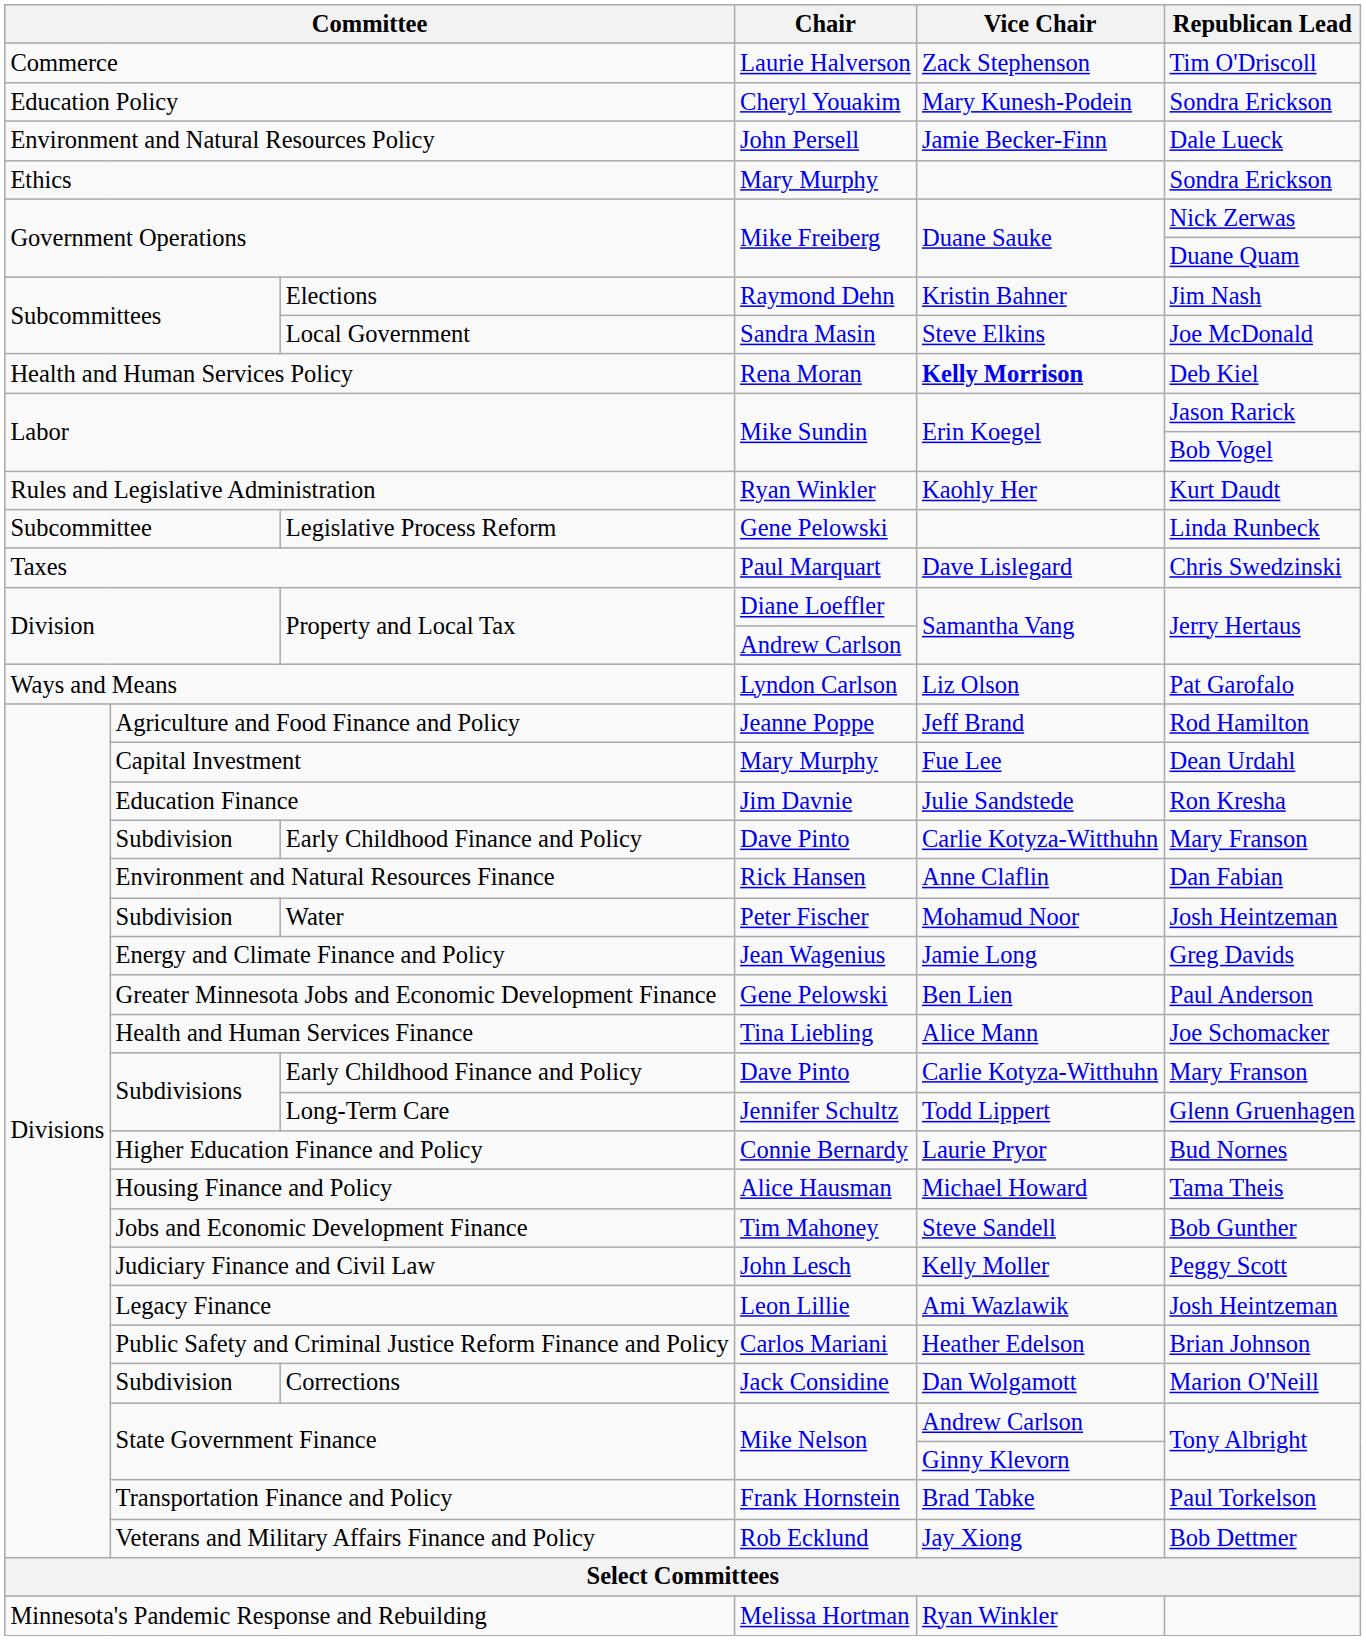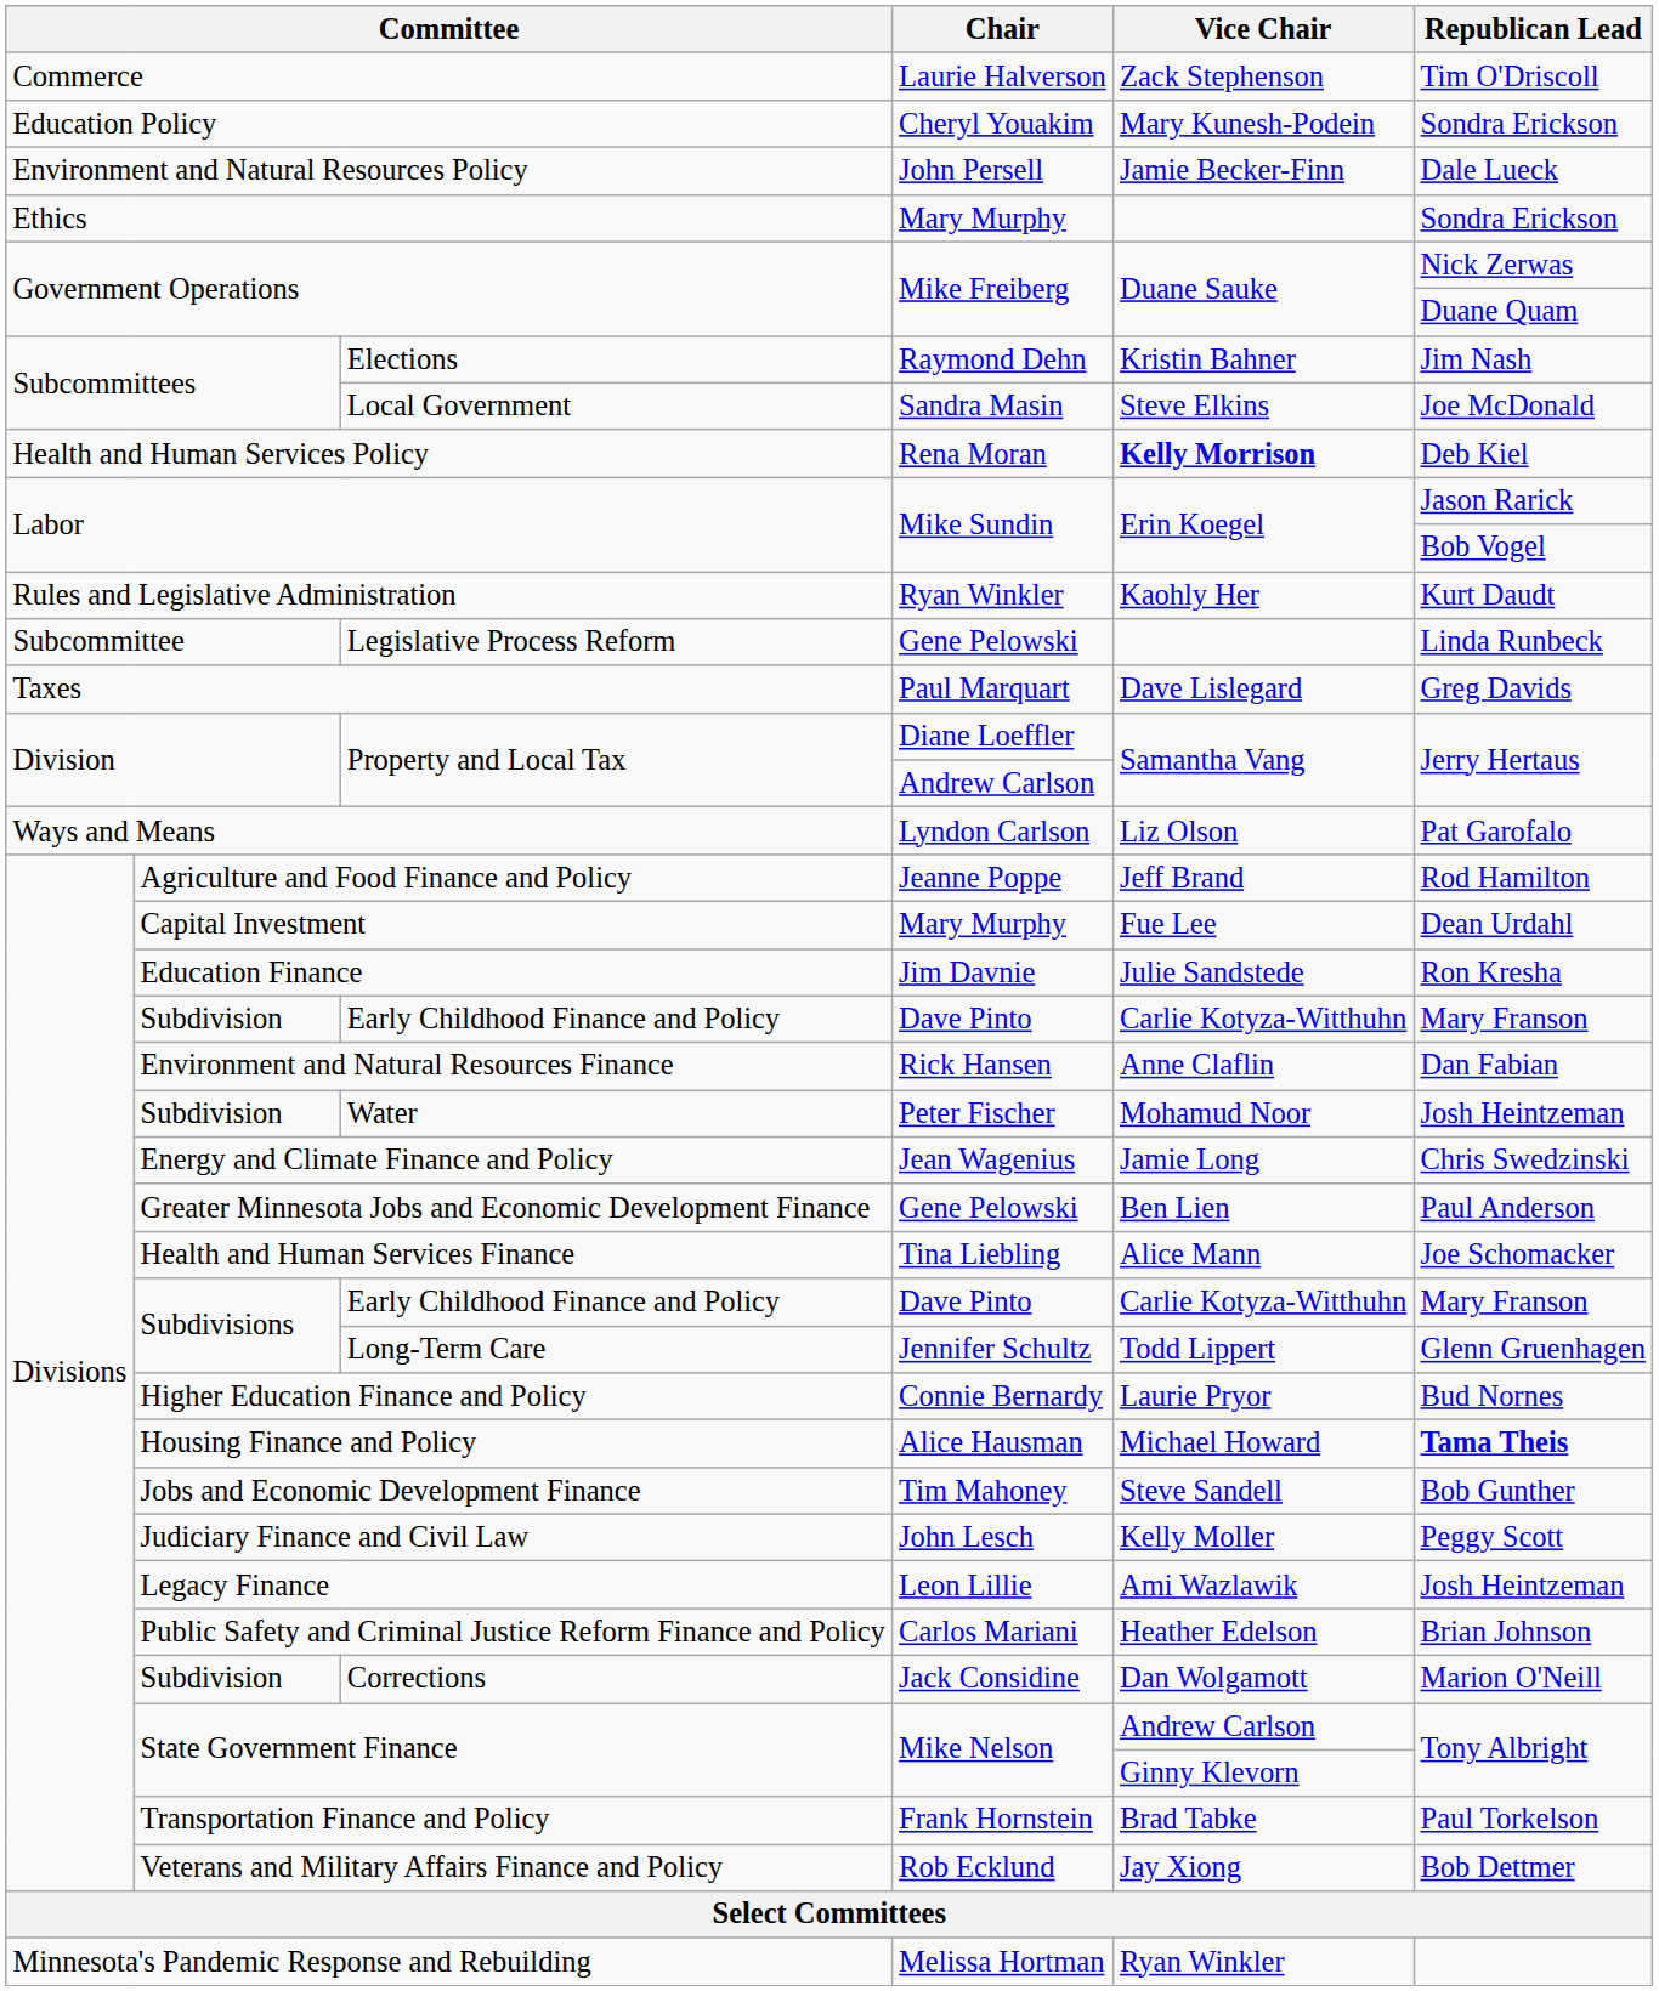Taxes | Republican Lead: Chris Swedzinski -> Greg Davids
Energy and Climate Finance and Policy | Republican Lead: Greg Davids -> Chris Swedzinski
Housing Finance and Policy | Republican Lead: normal -> bold
